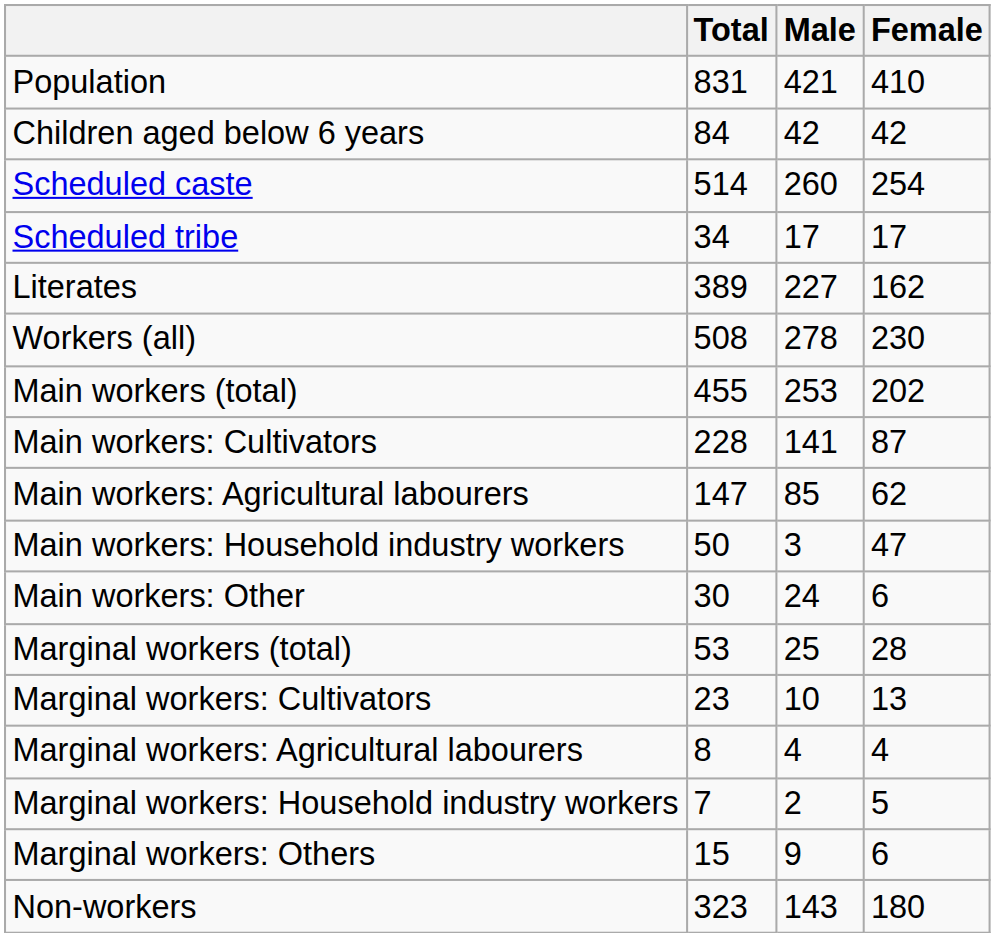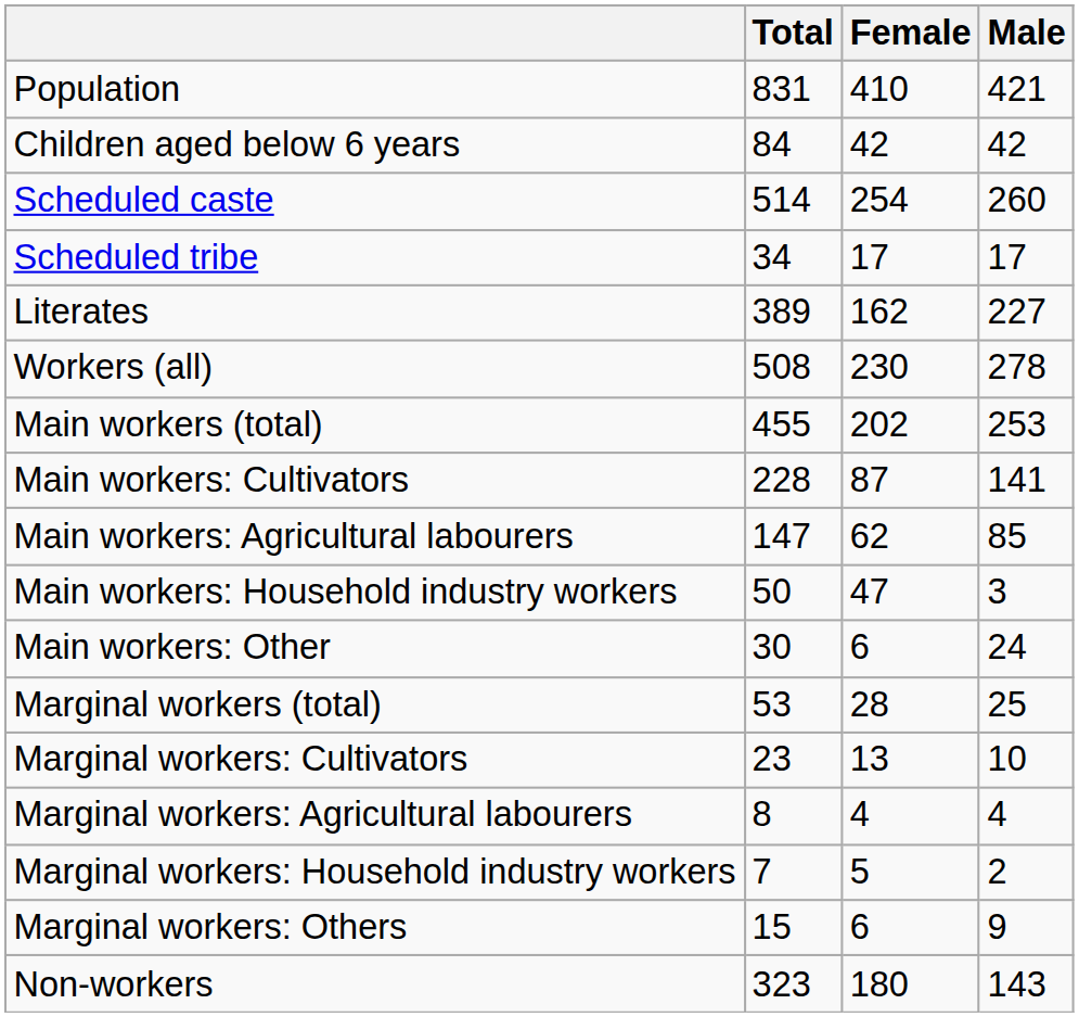columns swapped: Male <-> Female
